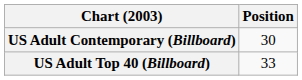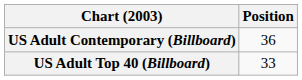US Adult Contemporary (Billboard) | Position: 30 -> 36
